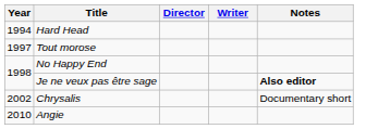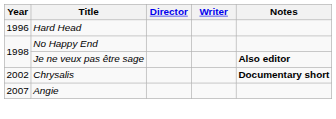Hard Head | Year: 1994 -> 1996
- row: 1997 | Tout morose
Chrysalis | Notes: normal -> bold
Angie | Year: 2010 -> 2007
